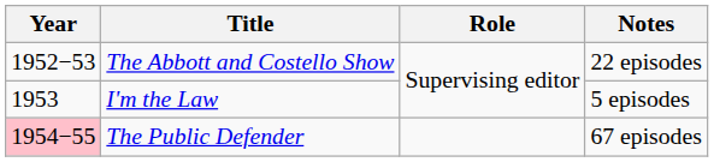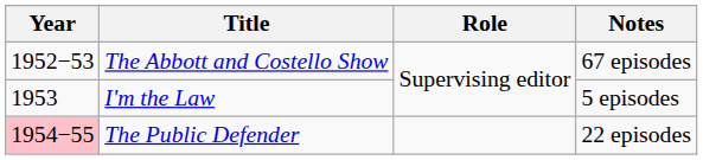The Abbott and Costello Show | Notes: 22 episodes -> 67 episodes
The Public Defender | Notes: 67 episodes -> 22 episodes
